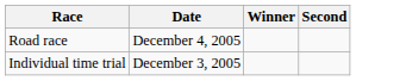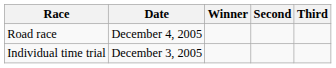+ column: Third
